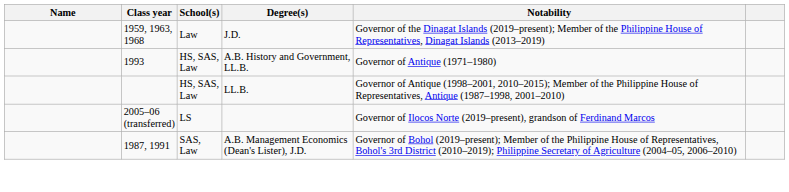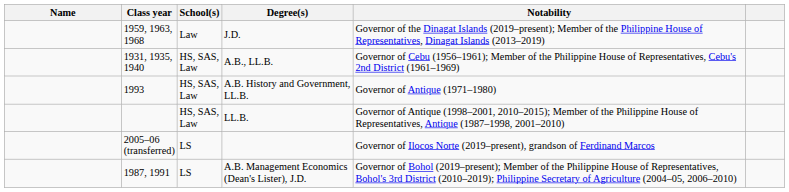+ row: 1931, 1935, 1940 | HS, SAS, Law | A.B., LL.B. | Governor of Cebu (1956–1961); Member of the Philippine House of Representatives, Cebu's 2nd District (1961–1969)
A.B. Management Economics (Dean's Lister), J.D. | School(s): SAS, Law -> LS
